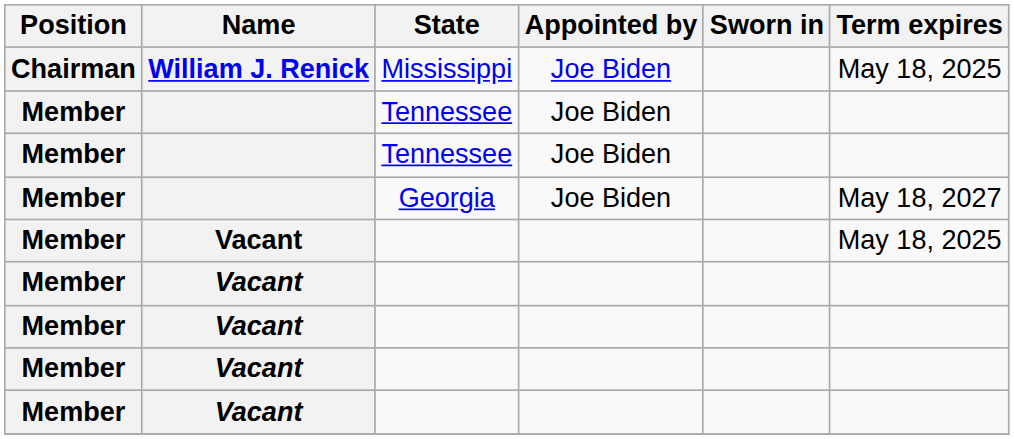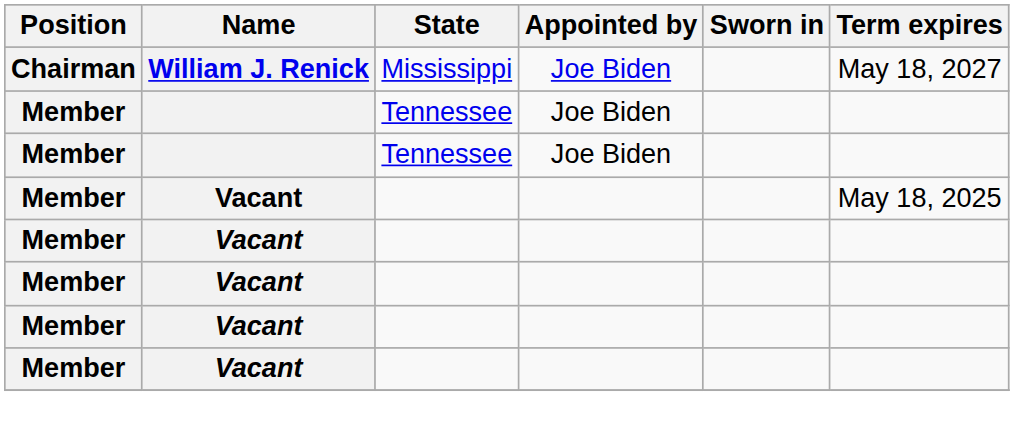Mississippi | Term expires: May 18, 2025 -> May 18, 2027
- row: Member | Georgia | Joe Biden | May 18, 2027
